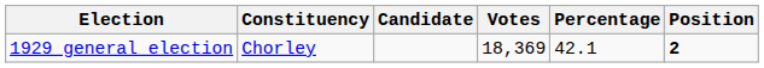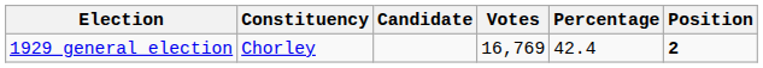1929 general election | Votes: 18,369 -> 16,769
1929 general election | Percentage: 42.1 -> 42.4
